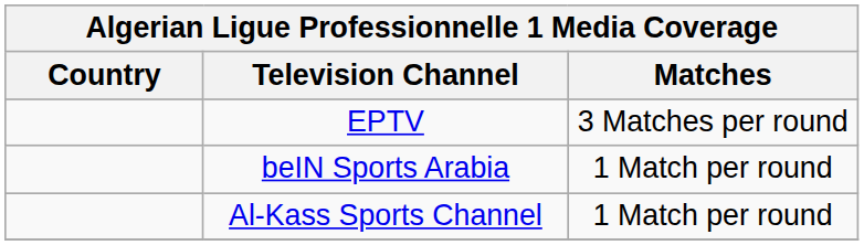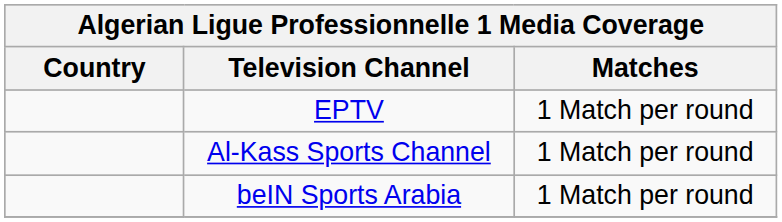EPTV | Matches: 3 Matches per round -> 1 Match per round
rows swapped: beIN Sports Arabia <-> Al-Kass Sports Channel
